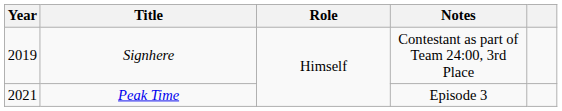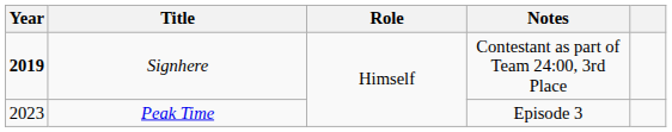Signhere | Year: normal -> bold
Peak Time | Year: 2021 -> 2023
